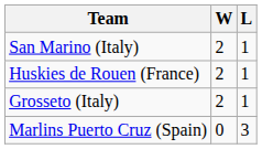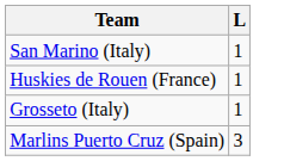- column: W | 2 | 2 | 2 | 0
